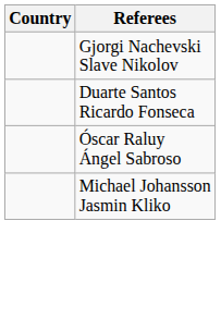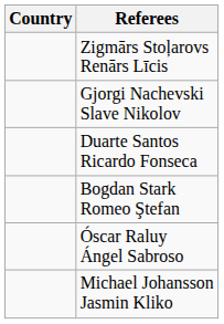+ row: Zigmārs Stoļarovs Renārs Līcis
+ row: Bogdan Stark Romeo Ştefan
